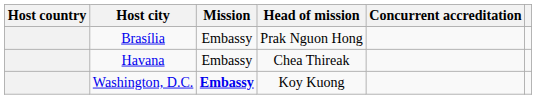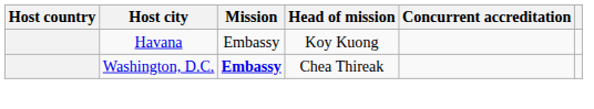- row: Brasília | Embassy | Prak Nguon Hong
Havana | Head of mission: Chea Thireak -> Koy Kuong
Washington, D.C. | Head of mission: Koy Kuong -> Chea Thireak
